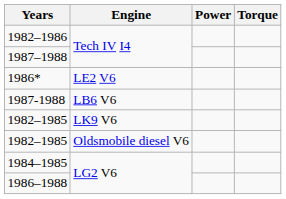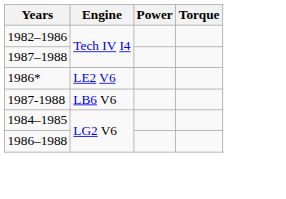- row: 1982–1985 | LK9 V6
- row: 1982–1985 | Oldsmobile diesel V6
